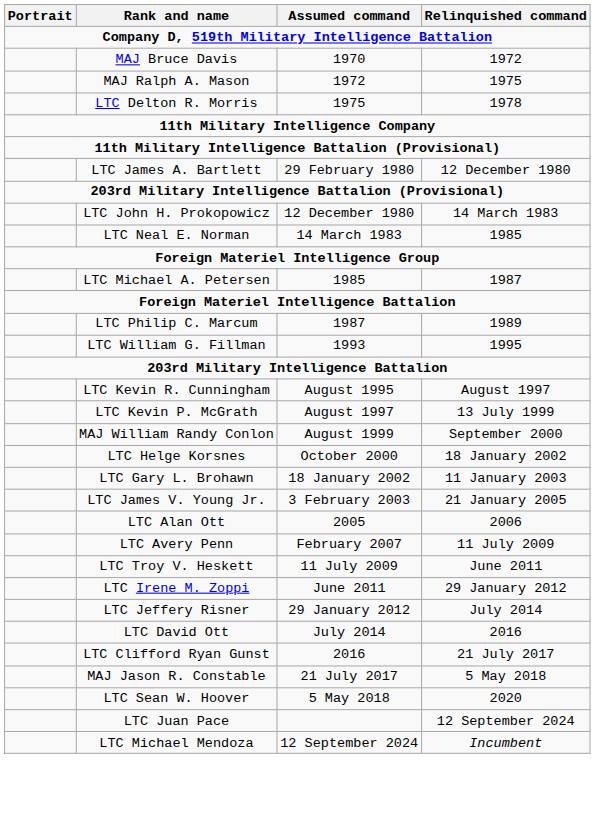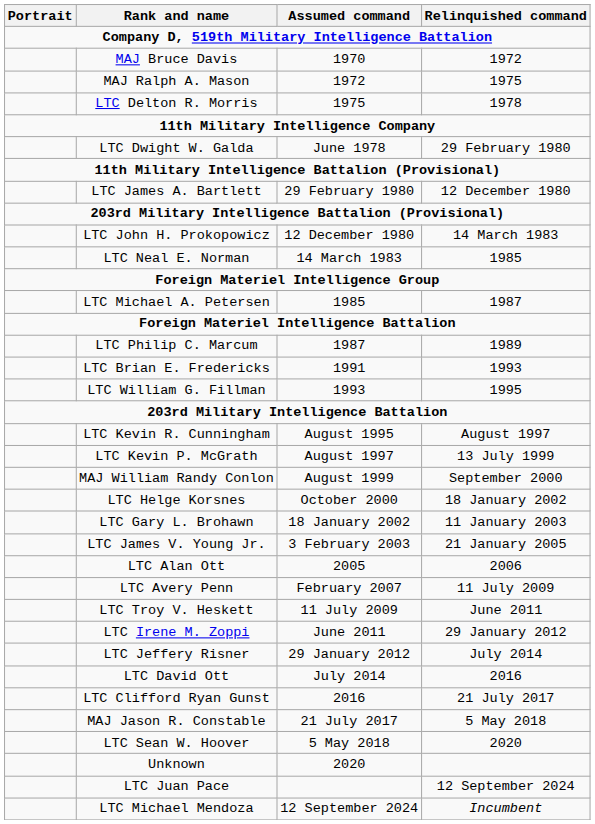+ row: LTC Dwight W. Galda | June 1978 | 29 February 1980
+ row: LTC Brian E. Fredericks | 1991 | 1993
+ row: Unknown | 2020
